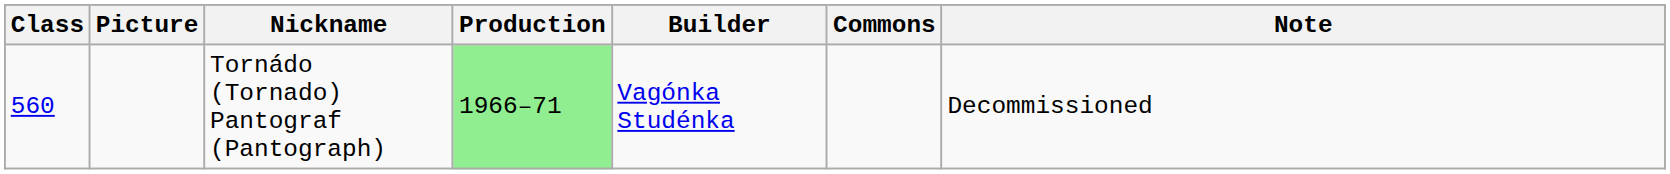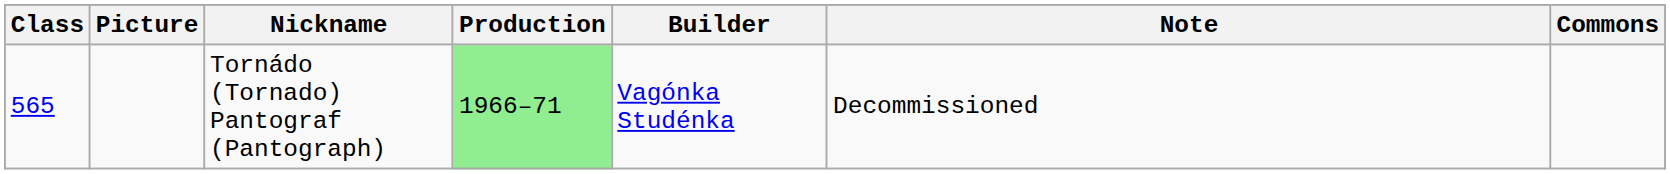columns swapped: Commons <-> Note
Tornádo (Tornado) Pantograf (Pantograph) | Class: 560 -> 565
